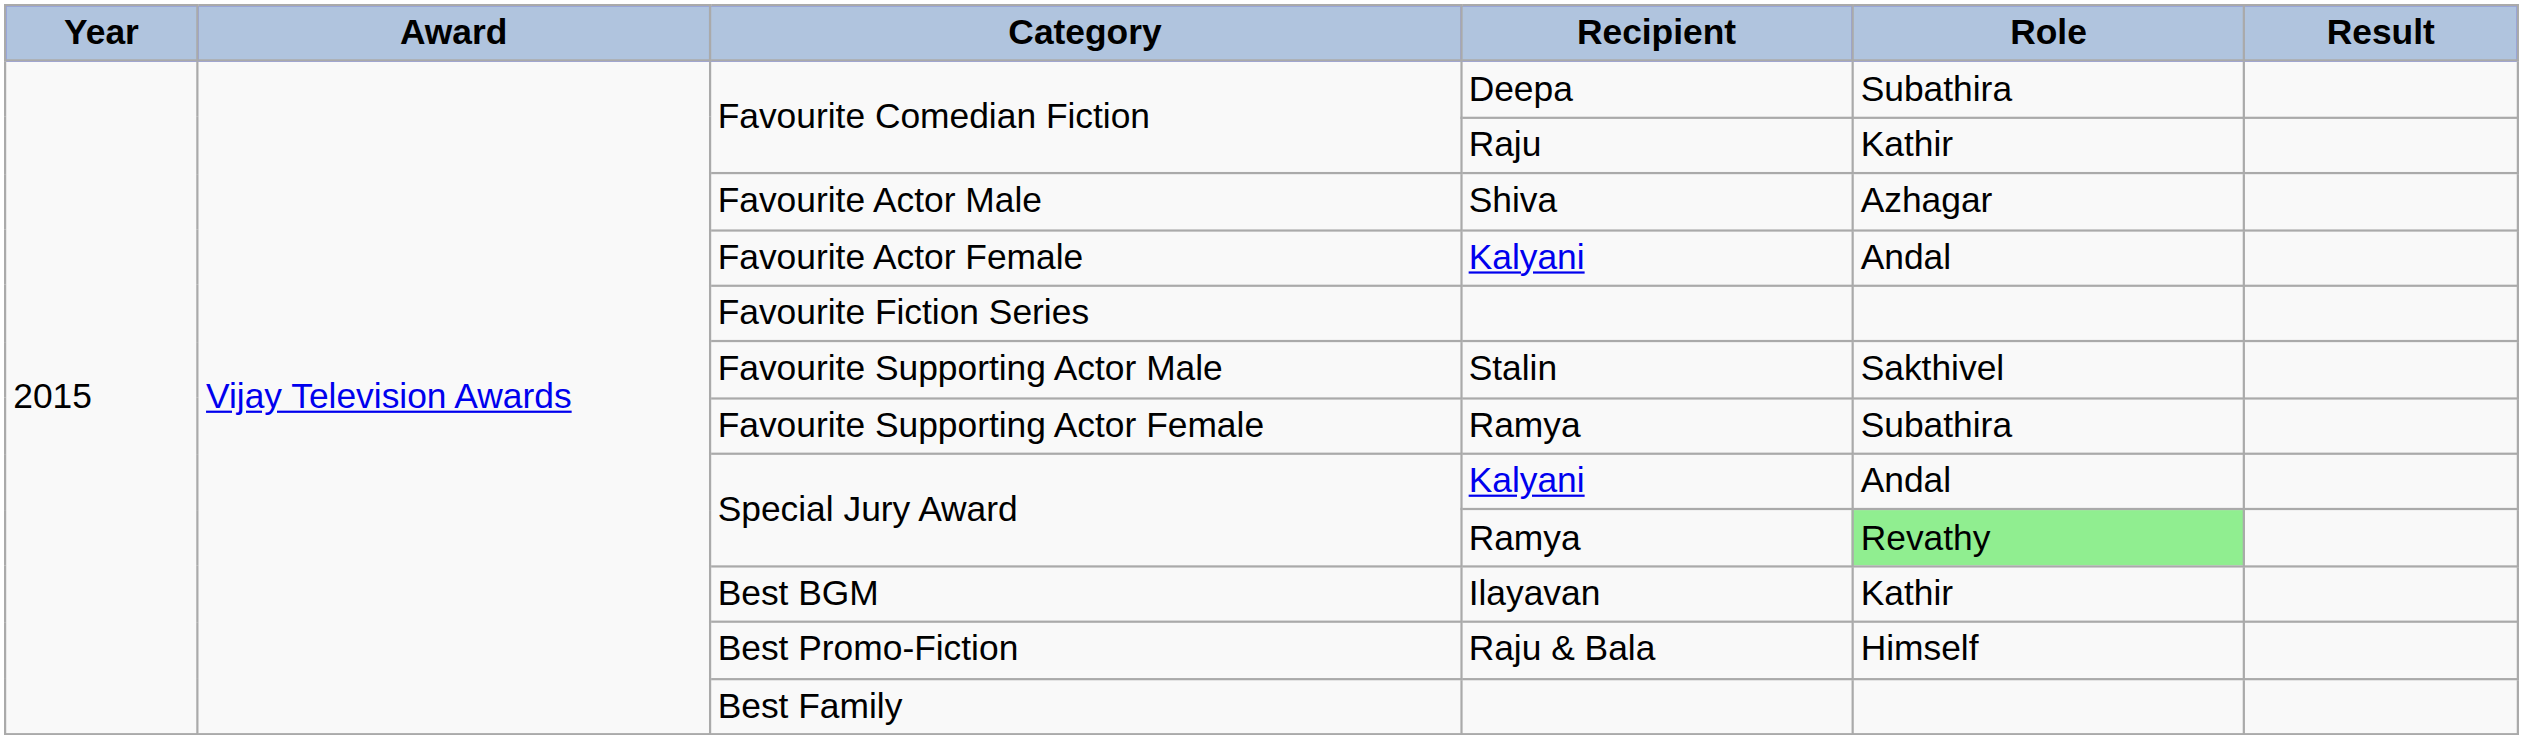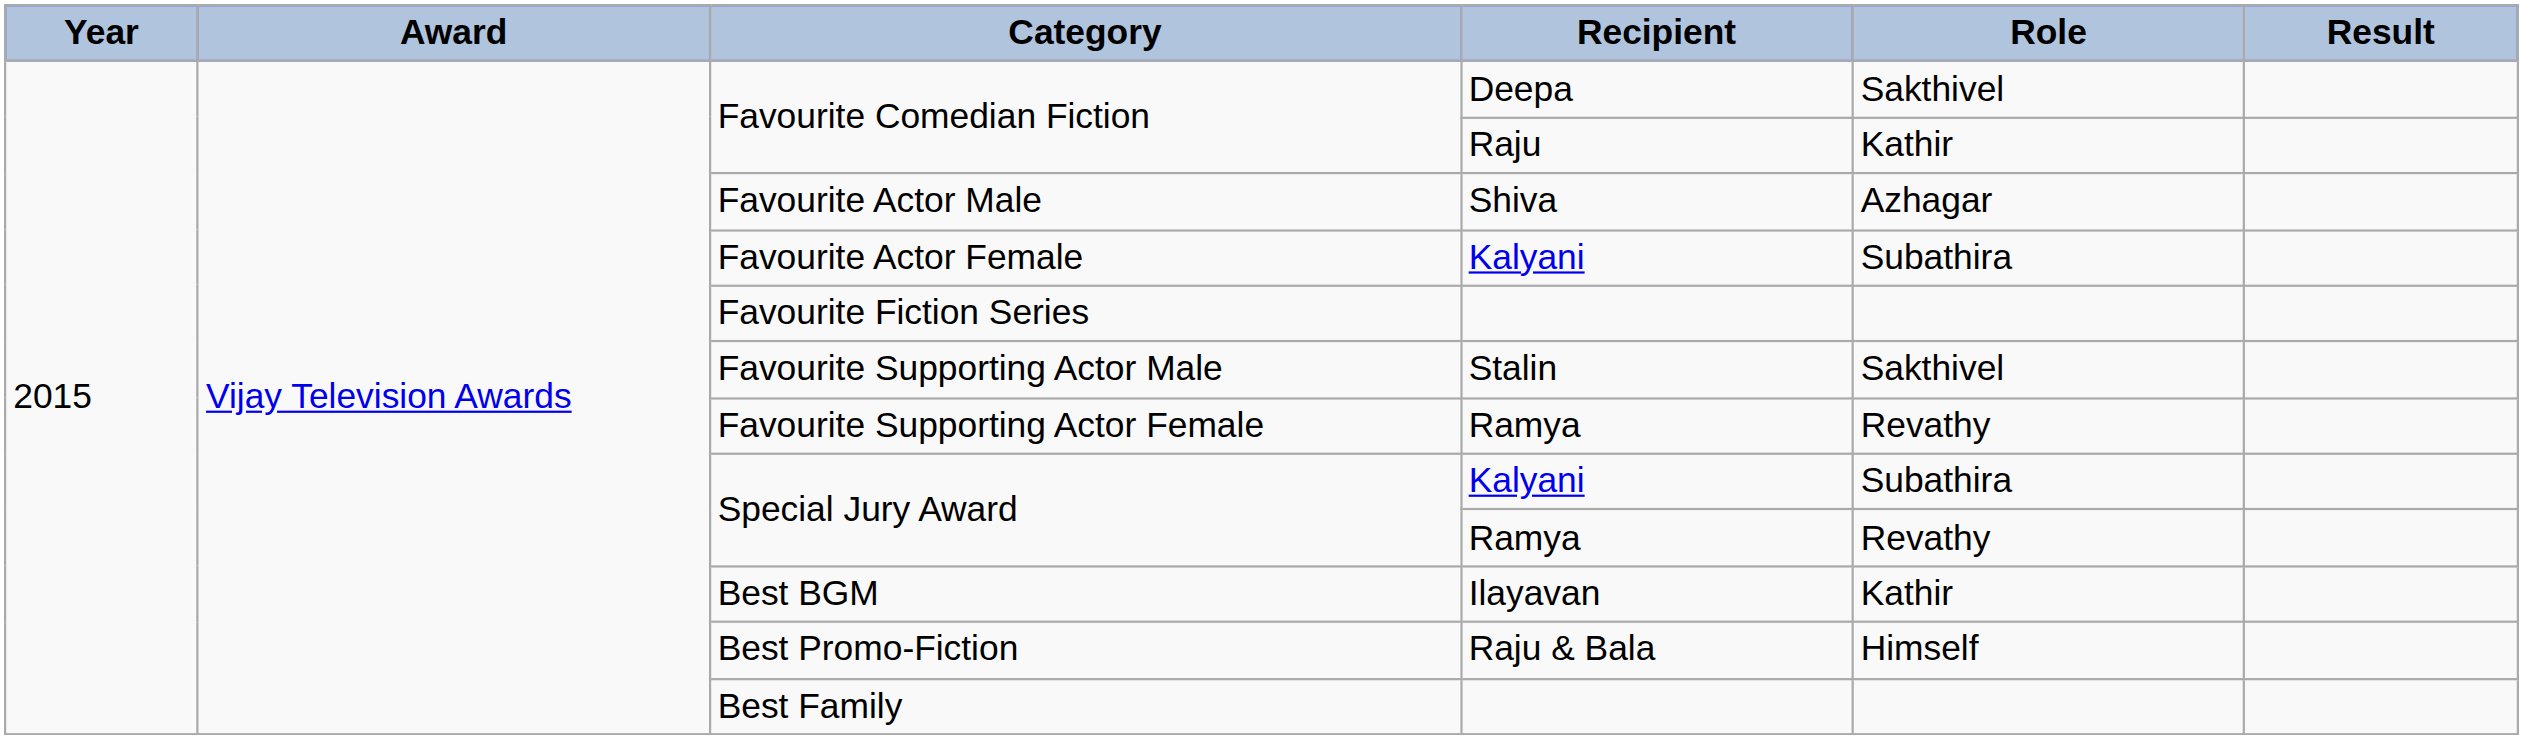Favourite Comedian Fiction / Deepa | Role: Subathira -> Sakthivel
Favourite Actor Female | Role: Andal -> Subathira
Favourite Supporting Actor Female | Role: Subathira -> Revathy
Special Jury Award / Kalyani | Role: Andal -> Subathira
Special Jury Award / Ramya | Role: lightgreen background -> no background
